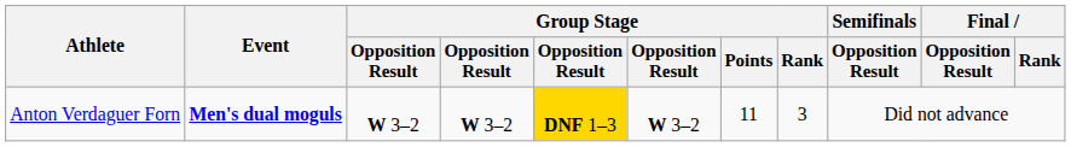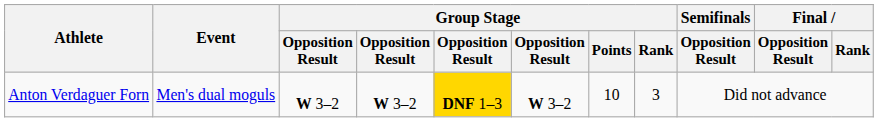Anton Verdaguer Forn | Event: bold -> normal
Anton Verdaguer Forn | Group Stage / Points: 11 -> 10
